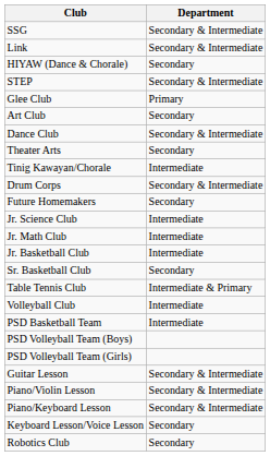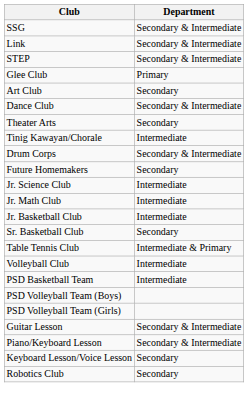- row: HIYAW (Dance & Chorale) | Secondary
- row: Piano/Violin Lesson | Secondary & Intermediate
